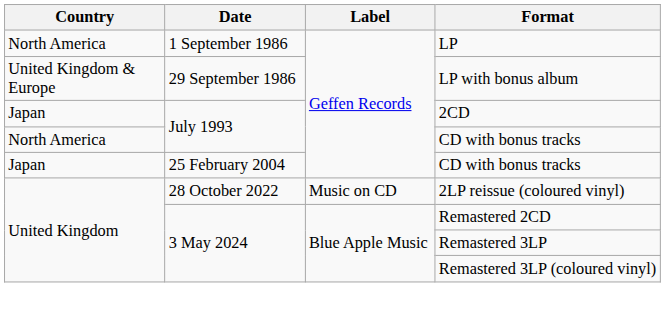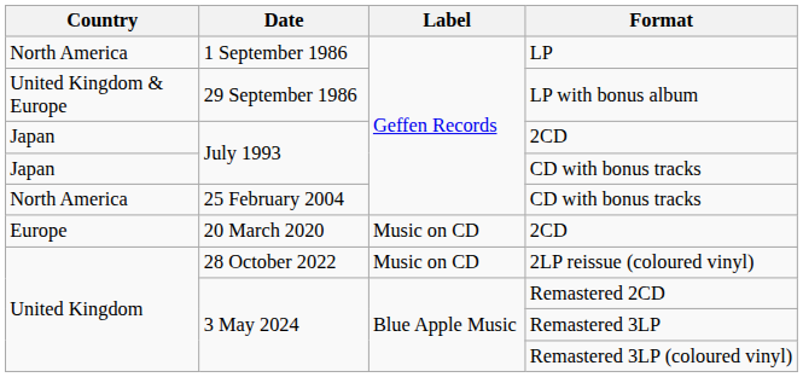July 1993 / CD with bonus tracks | Country: North America -> Japan
25 February 2004 / CD with bonus tracks | Country: Japan -> North America
+ row: Europe | 20 March 2020 | Music on CD | 2CD
